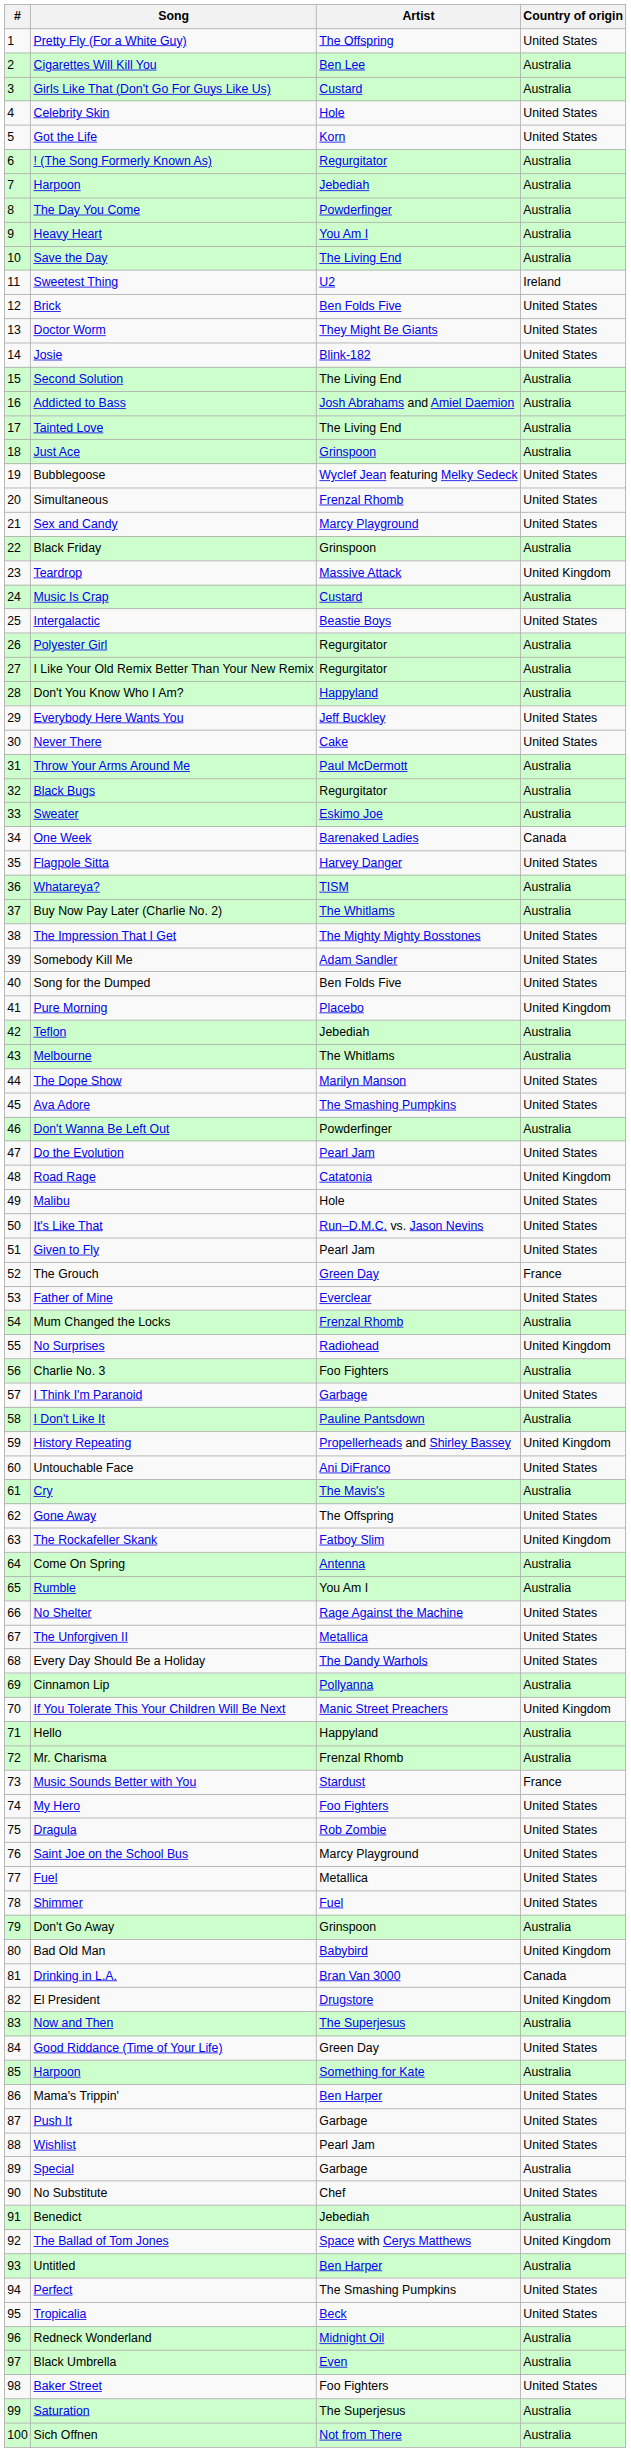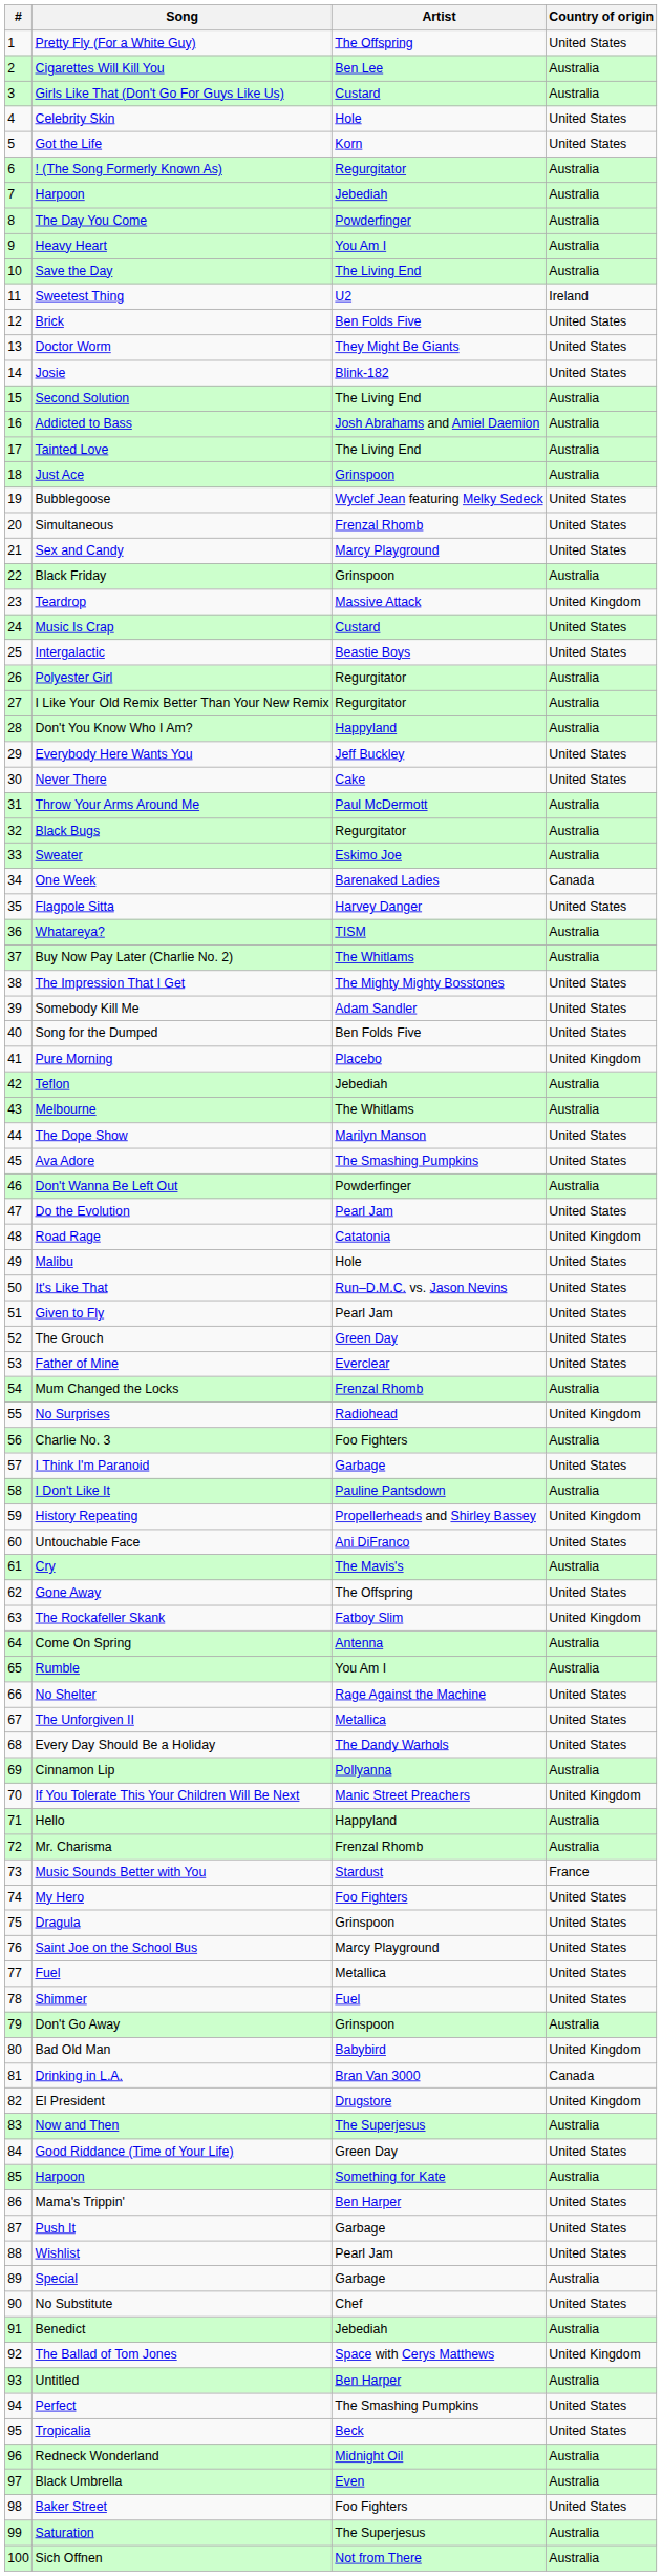Music Is Crap | Country of origin: Australia -> United States
The Grouch | Country of origin: France -> United States
Dragula | Artist: Rob Zombie -> Grinspoon
